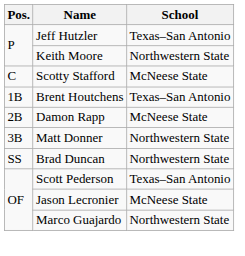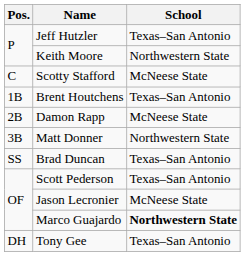Brad Duncan | School: Northwestern State -> Texas–San Antonio
Marco Guajardo | School: normal -> bold
+ row: DH | Tony Gee | Texas–San Antonio
